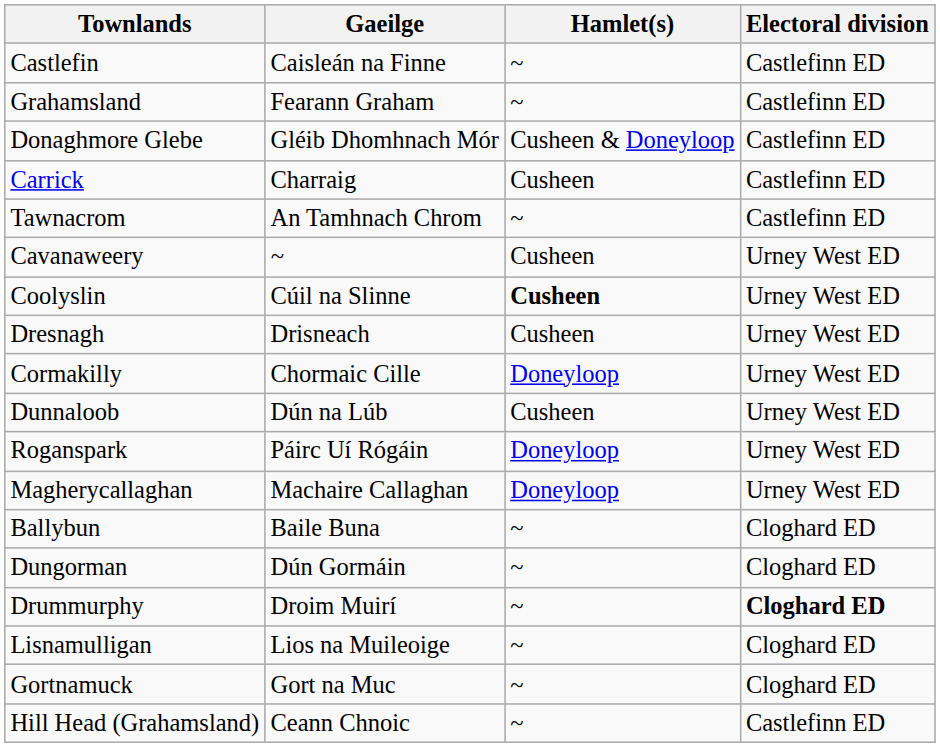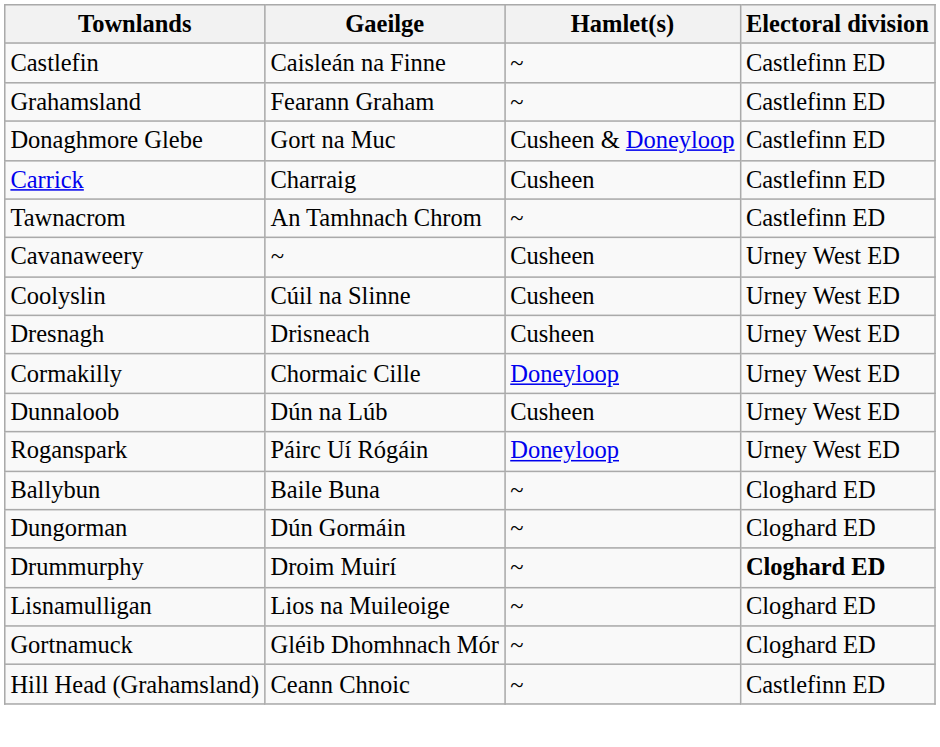Donaghmore Glebe | Gaeilge: Gléib Dhomhnach Mór -> Gort na Muc
Coolyslin | Hamlet(s): bold -> normal
- row: Magherycallaghan | Machaire Callaghan | Doneyloop | Urney West ED
Gortnamuck | Gaeilge: Gort na Muc -> Gléib Dhomhnach Mór
